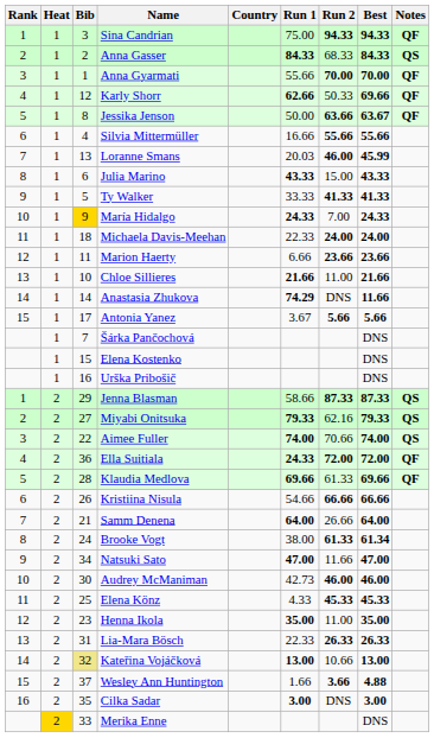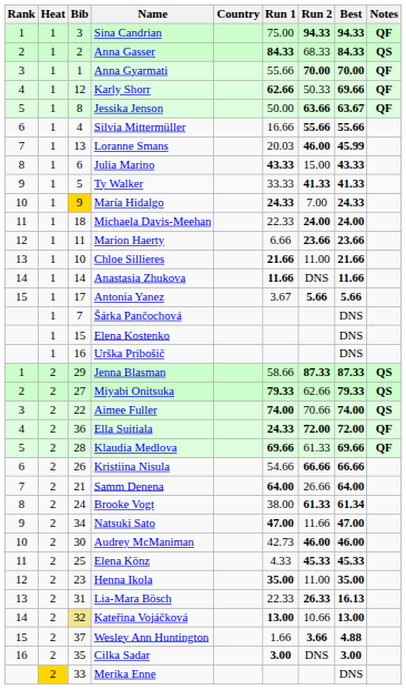Anastasia Zhukova | Run 1: 74.29 -> 11.66
Miyabi Onitsuka | Run 2: 62.16 -> 62.66
Lia-Mara Bösch | Best: 26.33 -> 16.13
